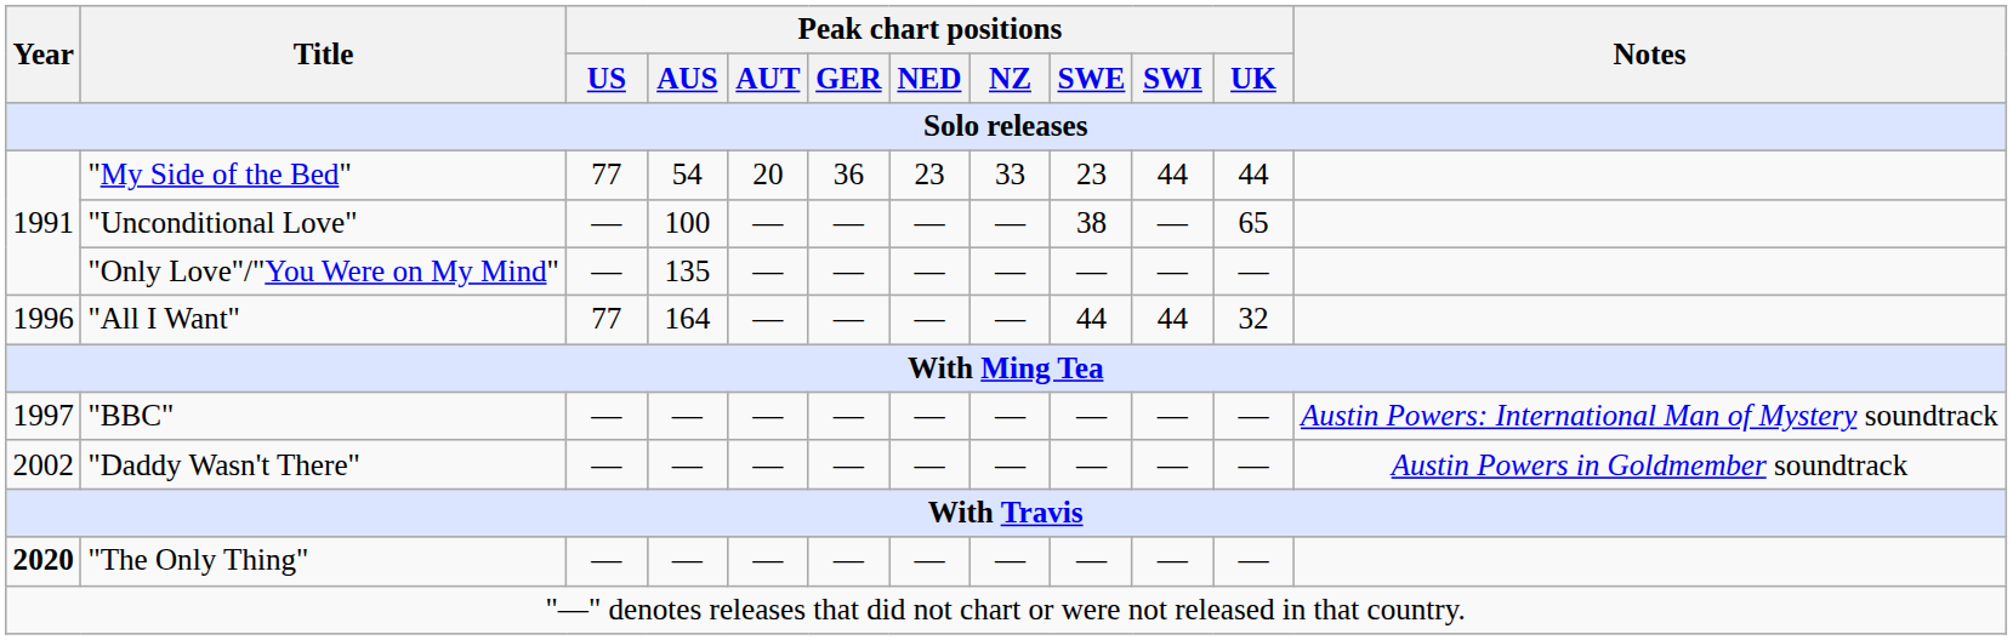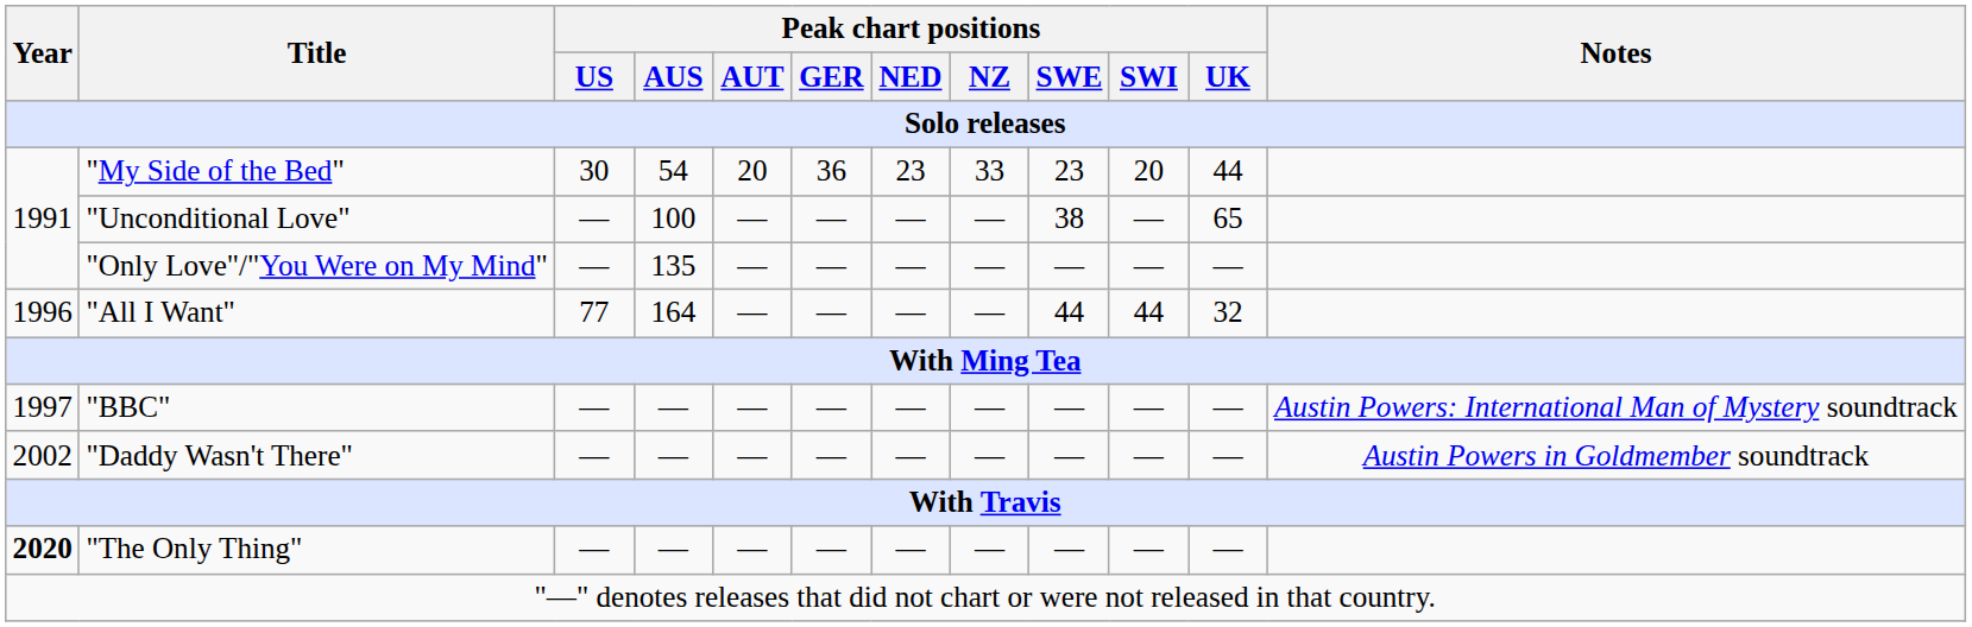"My Side of the Bed" | Peak chart positions / US: 77 -> 30
"My Side of the Bed" | Peak chart positions / SWI: 44 -> 20
